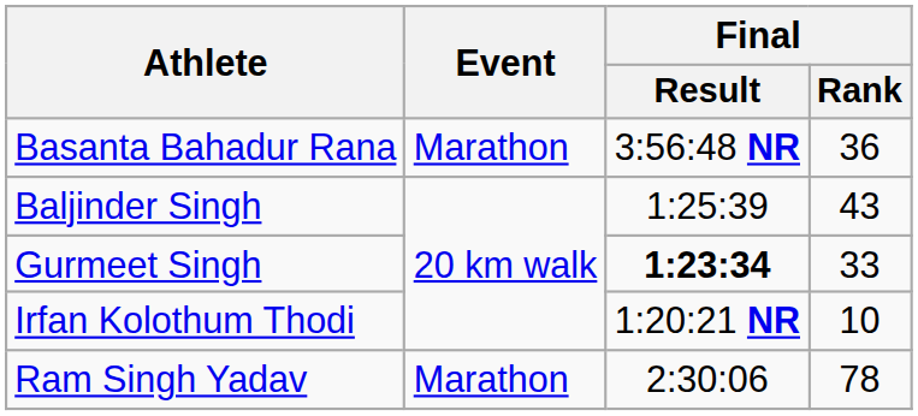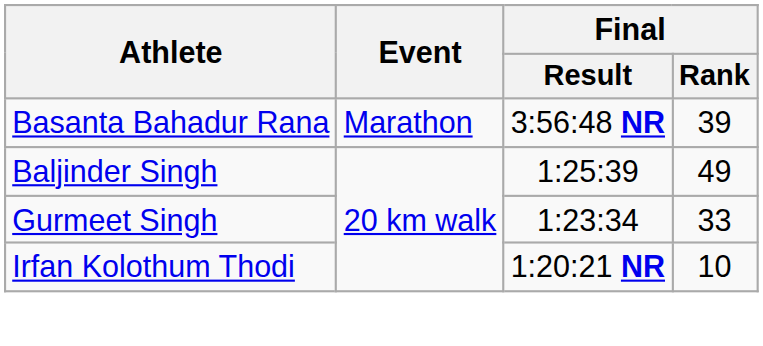Basanta Bahadur Rana | Final / Rank: 36 -> 39
Baljinder Singh | Final / Rank: 43 -> 49
Gurmeet Singh | Final / Result: bold -> normal
- row: Ram Singh Yadav | Marathon | 2:30:06 | 78
